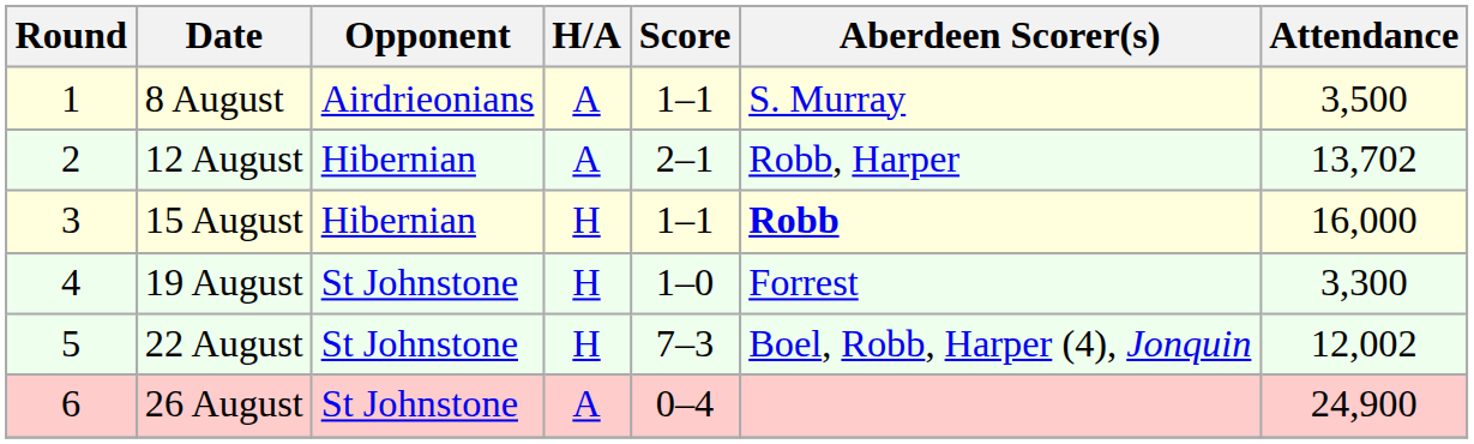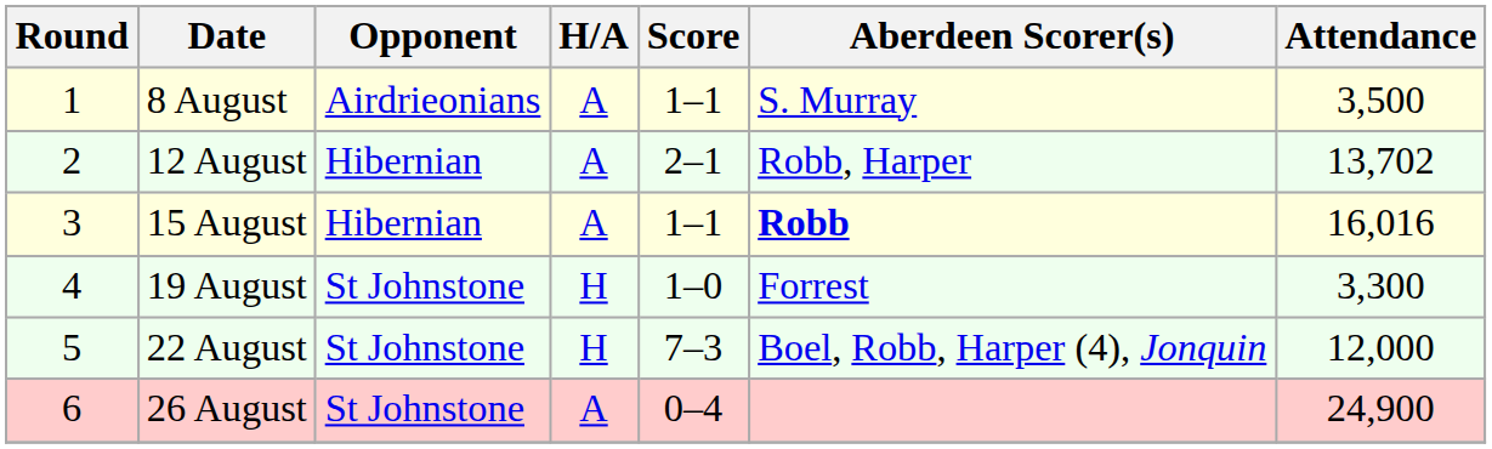15 August | H/A: H -> A
15 August | Attendance: 16,000 -> 16,016
22 August | Attendance: 12,002 -> 12,000
